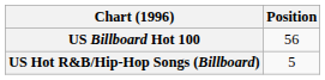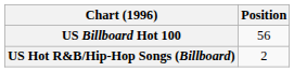US Hot R&B/Hip-Hop Songs (Billboard) | Position: 5 -> 2
